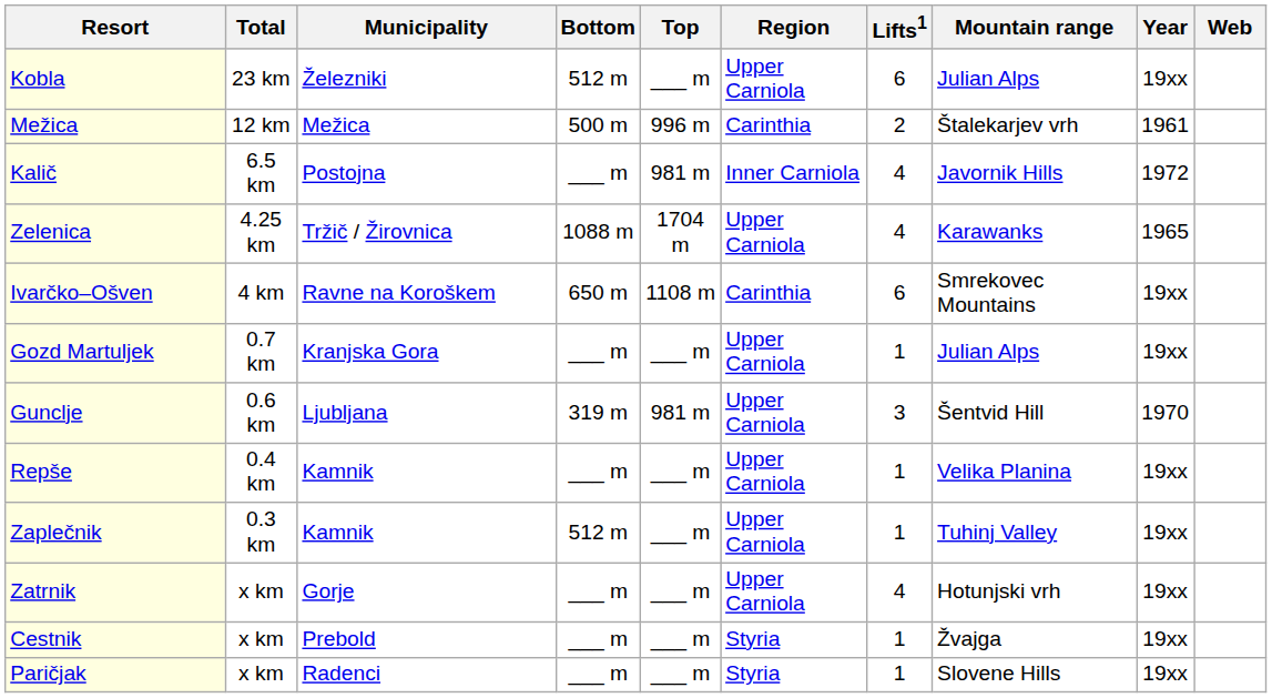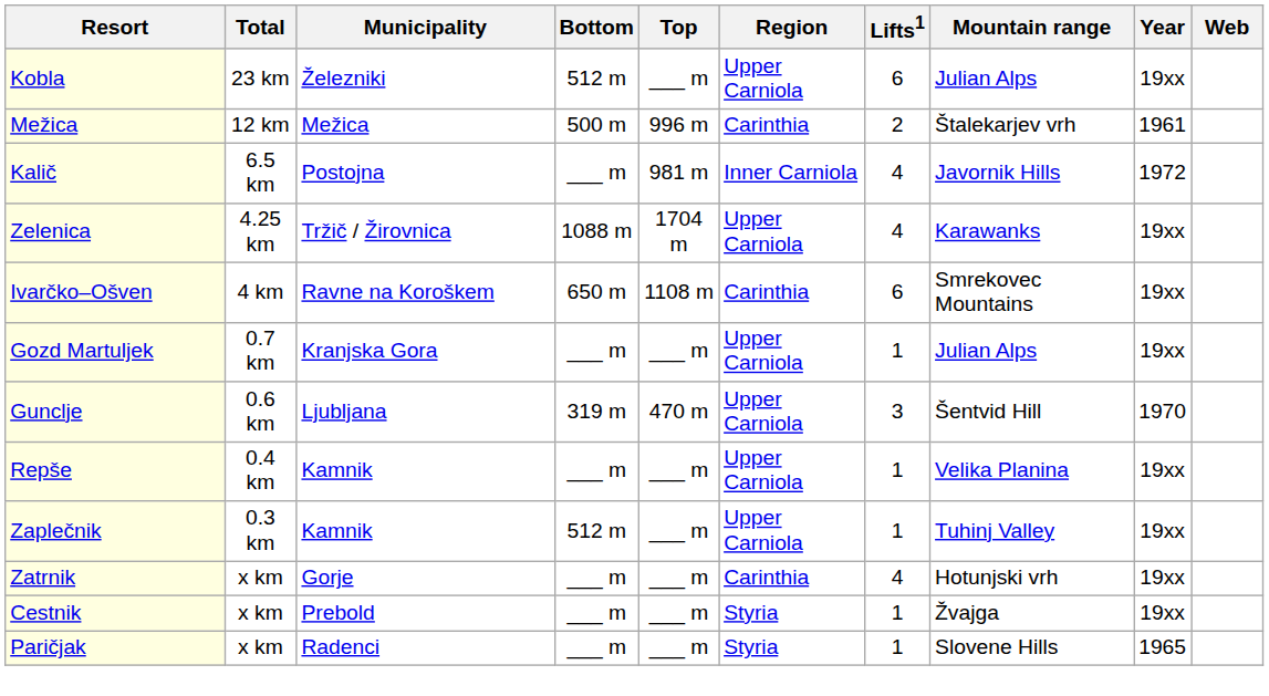Zelenica | Year: 1965 -> 19xx
Gunclje | Top: 981 m -> 470 m
Zatrnik | Region: Upper Carniola -> Carinthia
Paričjak | Year: 19xx -> 1965
